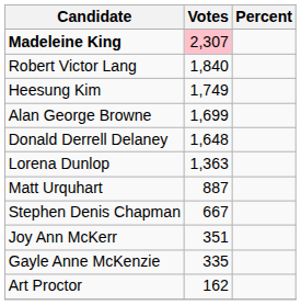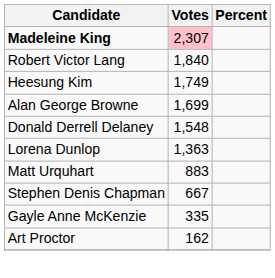Donald Derrell Delaney | Votes: 1,648 -> 1,548
Matt Urquhart | Votes: 887 -> 883
- row: Joy Ann McKerr | 351
